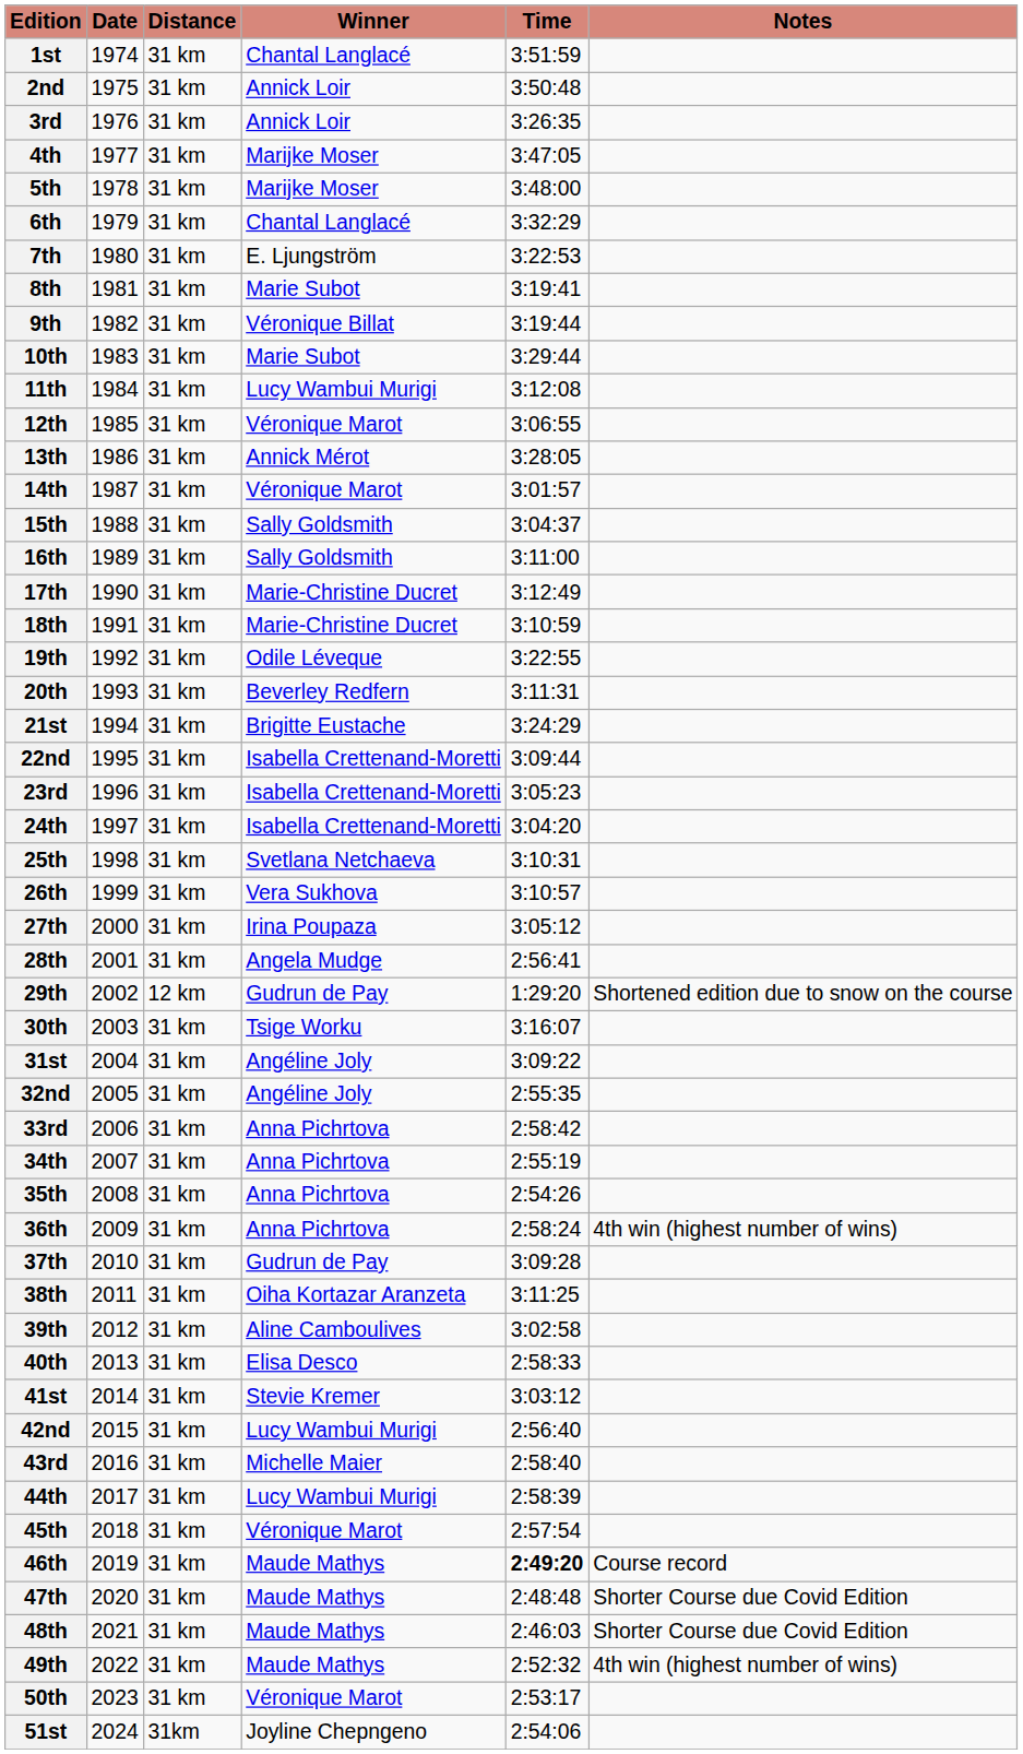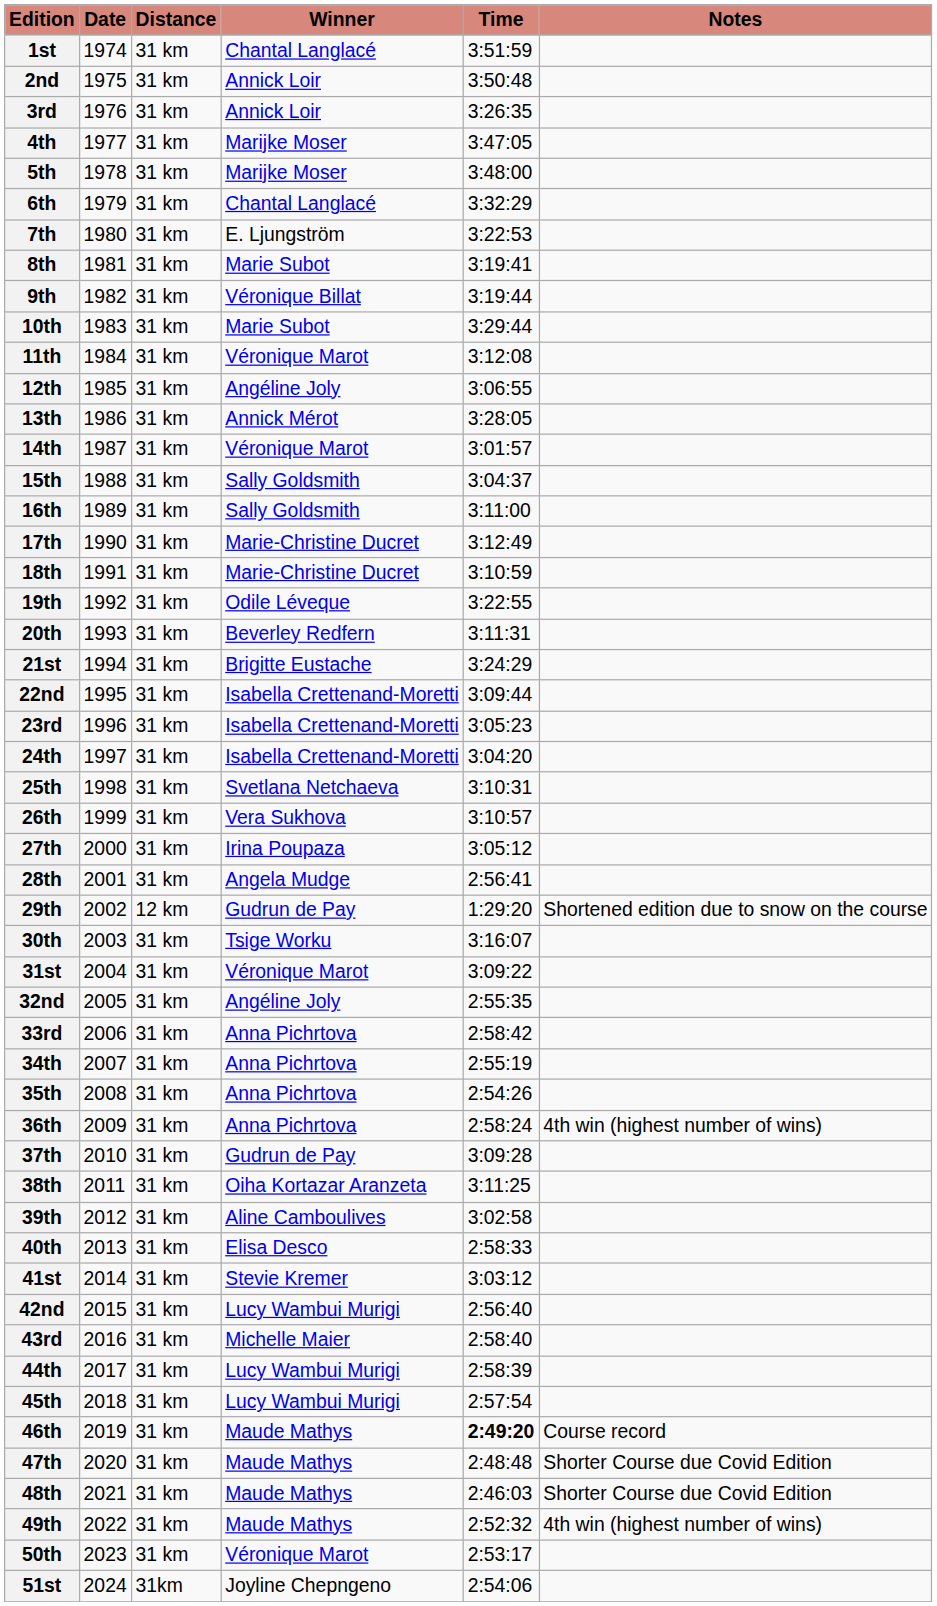11th | Winner: Lucy Wambui Murigi -> Véronique Marot
12th | Winner: Véronique Marot -> Angéline Joly
31st | Winner: Angéline Joly -> Véronique Marot
45th | Winner: Véronique Marot -> Lucy Wambui Murigi
